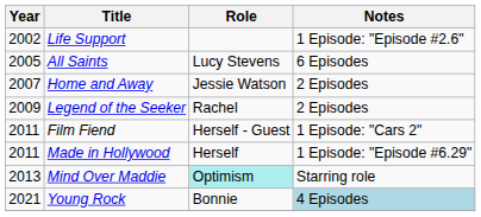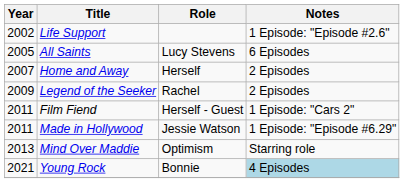Home and Away | Role: Jessie Watson -> Herself
Made in Hollywood | Role: Herself -> Jessie Watson
Mind Over Maddie | Role: paleturquoise background -> no background
